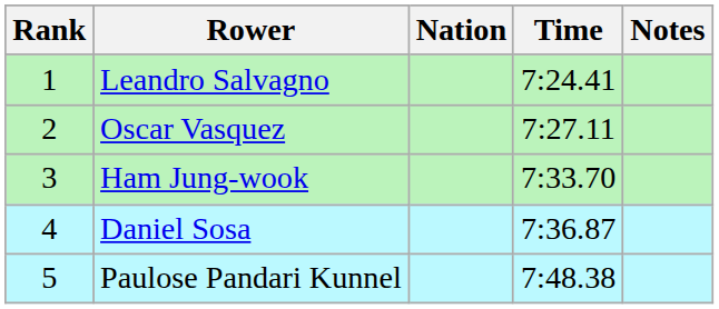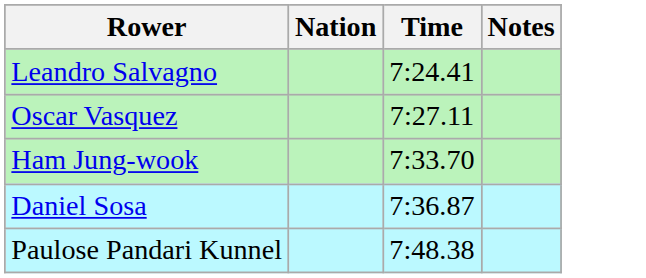- column: Rank | 1 | 2 | 3 | 4 | 5
